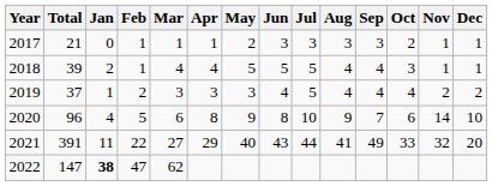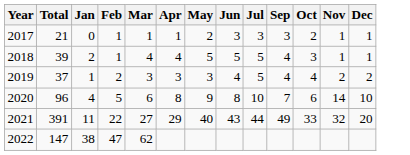- column: Aug | 3 | 4 | 4 | 9 | 41
2022 | Jan: bold -> normal
